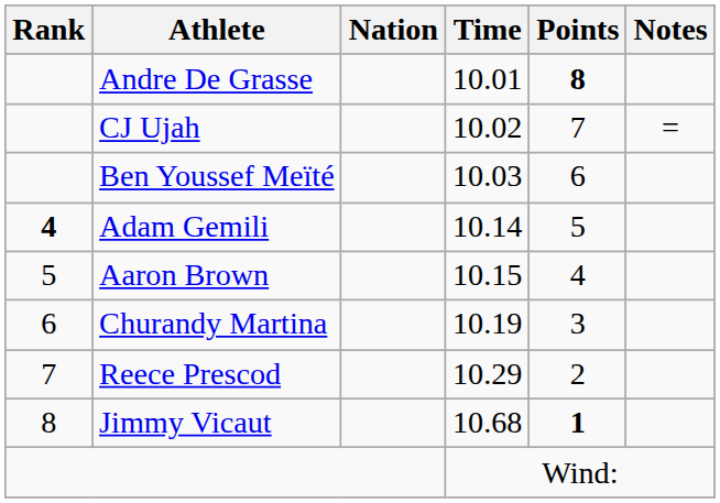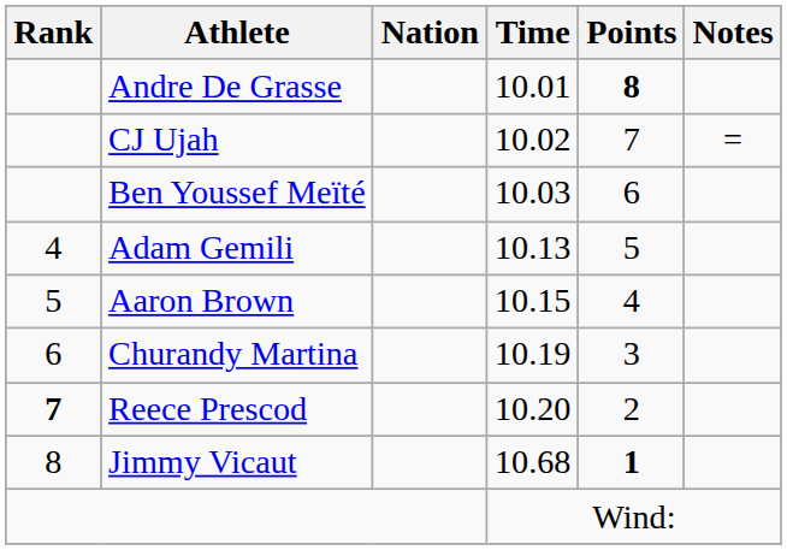Adam Gemili | Rank: bold -> normal
Adam Gemili | Time: 10.14 -> 10.13
Reece Prescod | Rank: normal -> bold
Reece Prescod | Time: 10.29 -> 10.20
